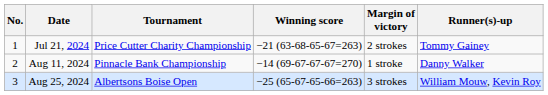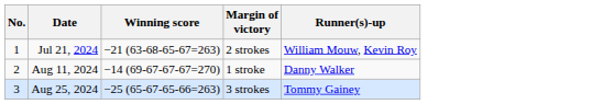- column: Tournament | Price Cutter Charity Championship | Pinnacle Bank Championship | Albertsons Boise Open
Jul 21, 2024 | Runner(s)-up: Tommy Gainey -> William Mouw, Kevin Roy
Aug 25, 2024 | Runner(s)-up: William Mouw, Kevin Roy -> Tommy Gainey
